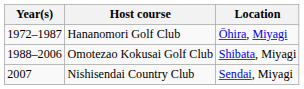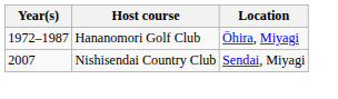- row: 1988–2006 | Omotezao Kokusai Golf Club | Shibata, Miyagi
